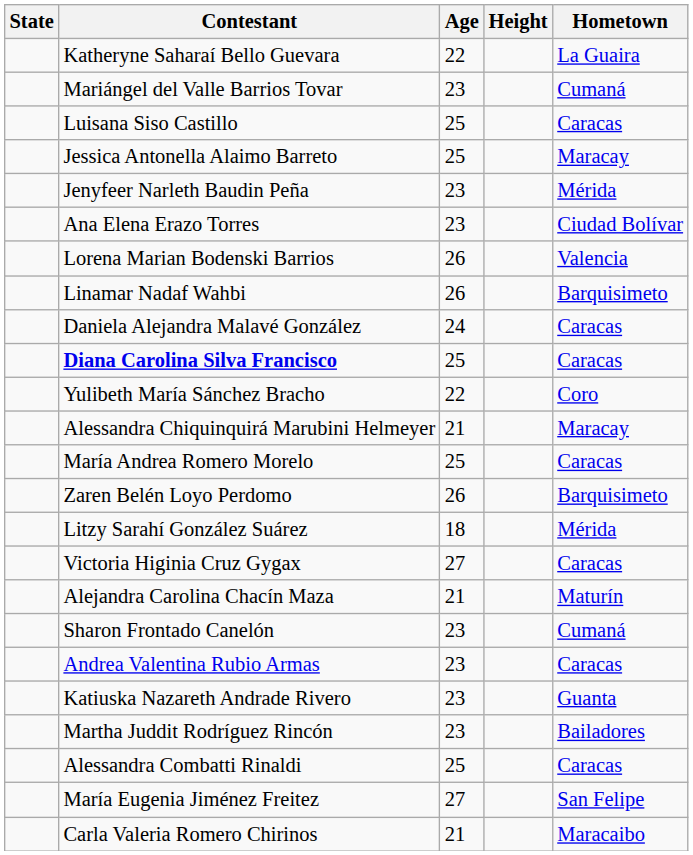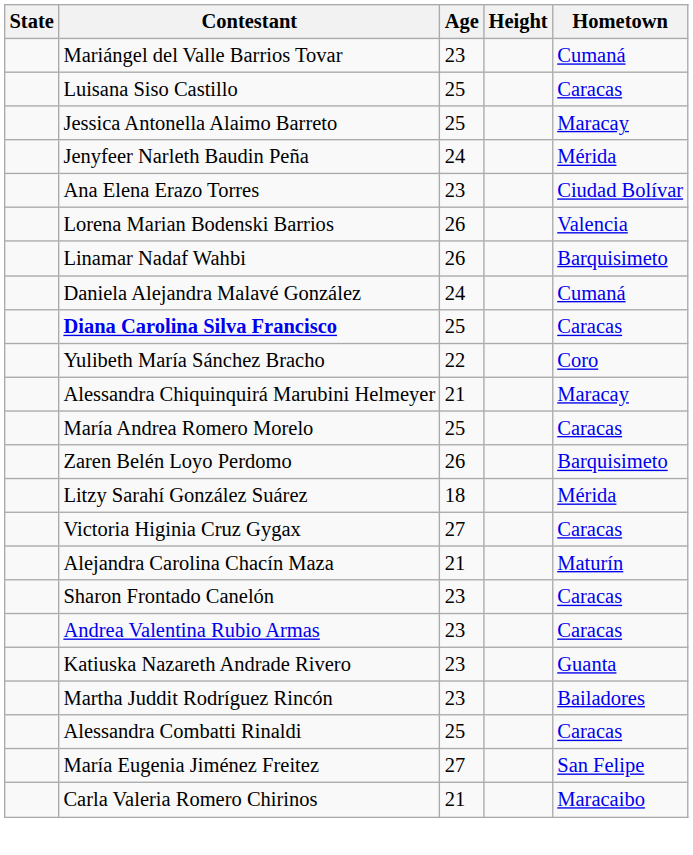- row: Katheryne Saharaí Bello Guevara | 22 | La Guaira
Jenyfeer Narleth Baudin Peña | Age: 23 -> 24
Daniela Alejandra Malavé González | Hometown: Caracas -> Cumaná
Sharon Frontado Canelón | Hometown: Cumaná -> Caracas
